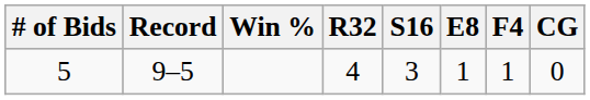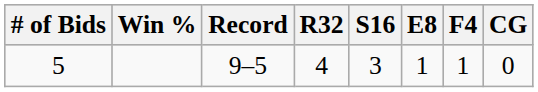columns swapped: Record <-> Win %
